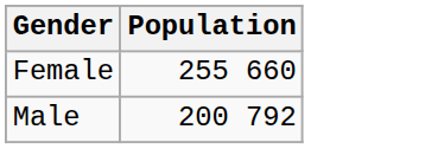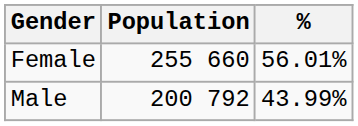+ column: % | 56.01% | 43.99%
